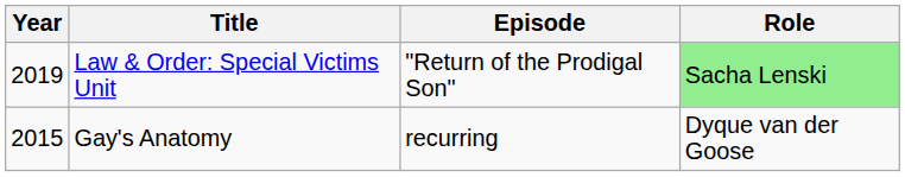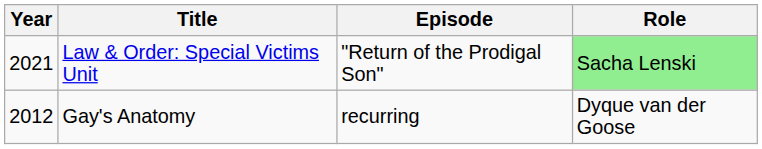Law & Order: Special Victims Unit | Year: 2019 -> 2021
Gay's Anatomy | Year: 2015 -> 2012
